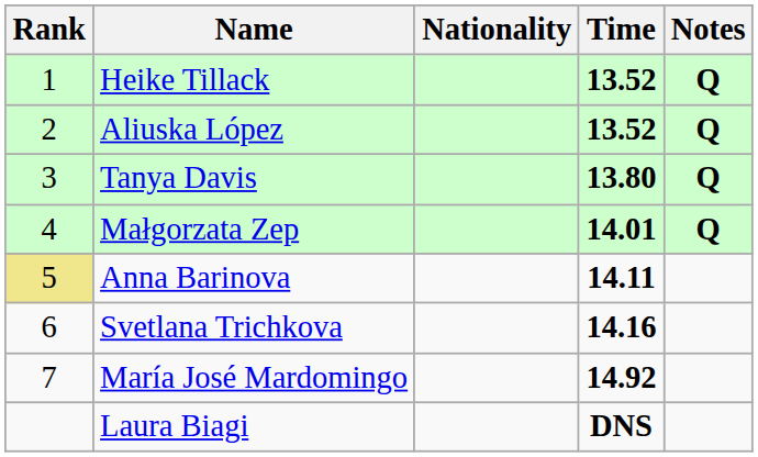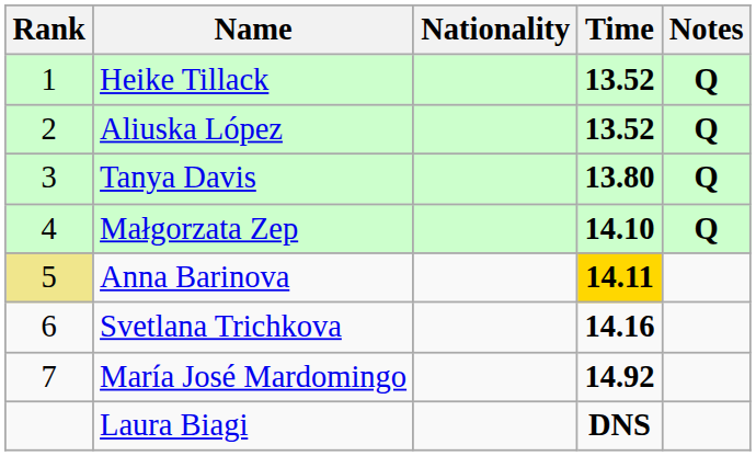Małgorzata Zep | Time: 14.01 -> 14.10
Anna Barinova | Time: no background -> gold background
